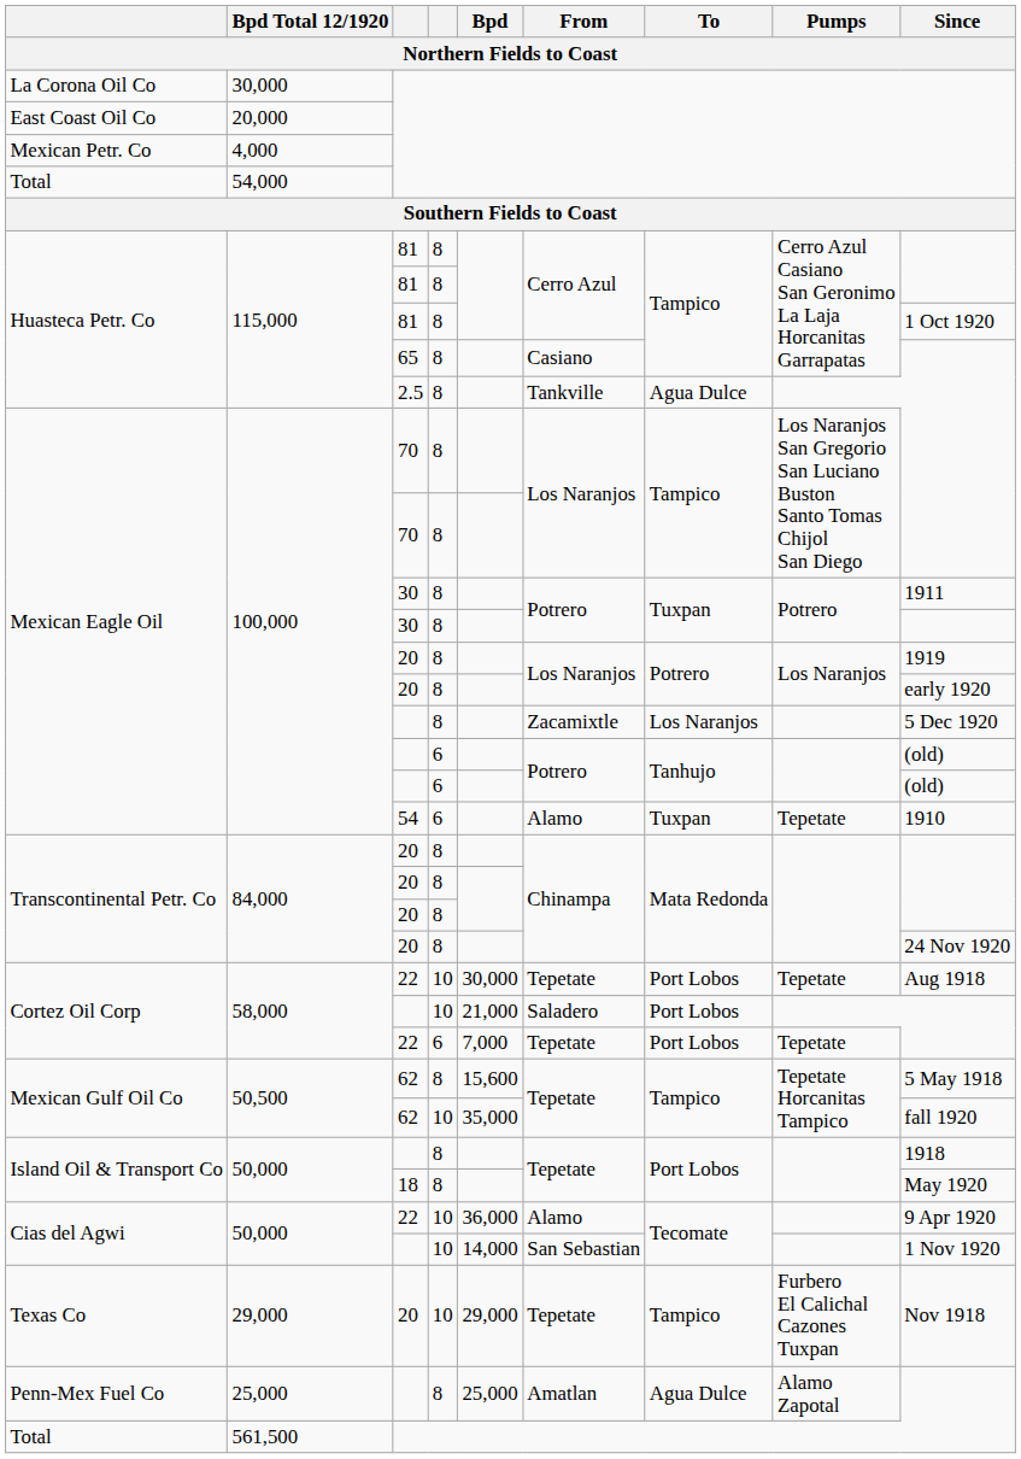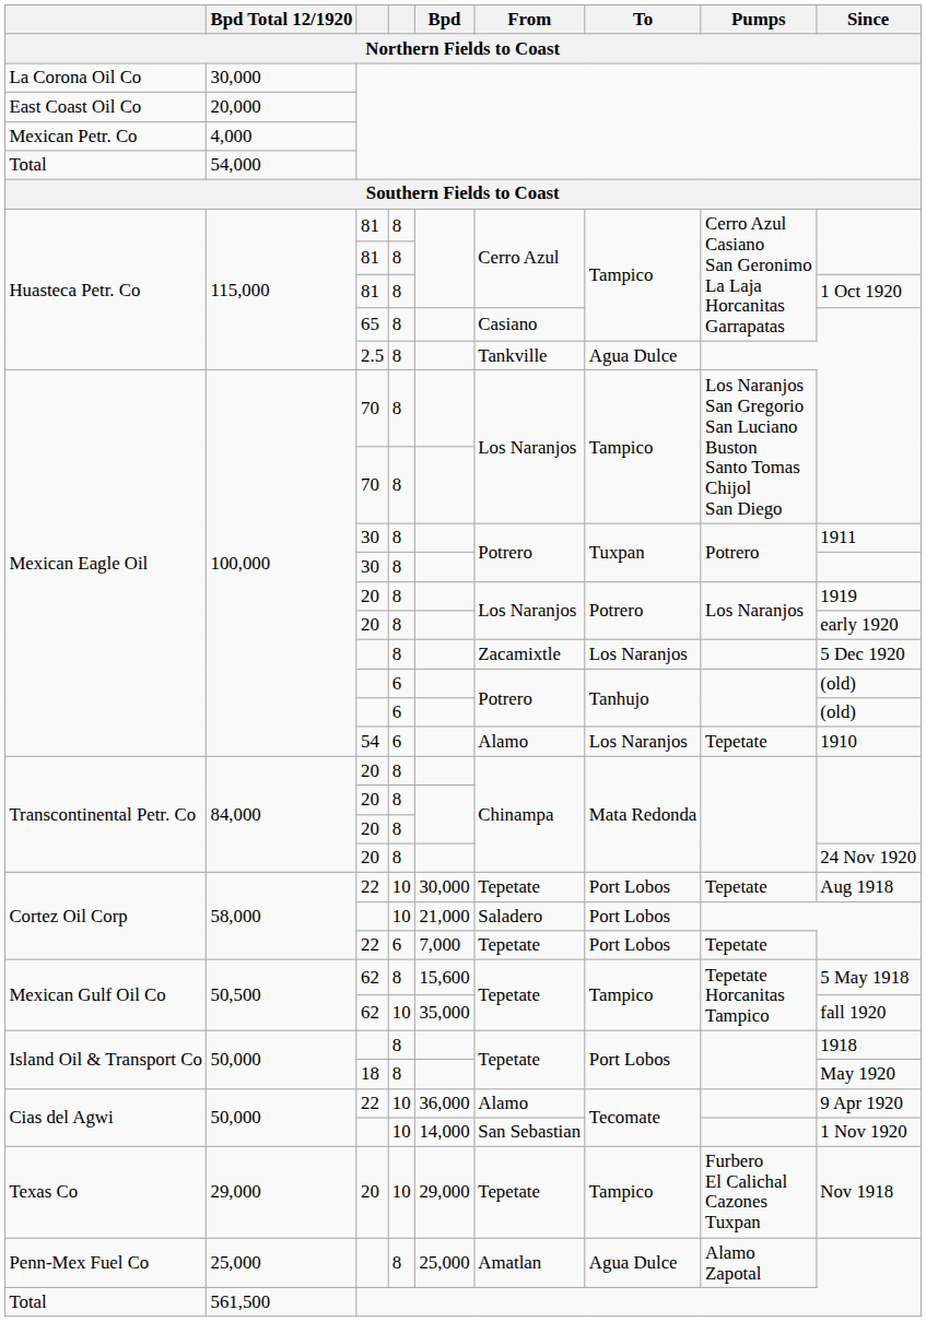Mexican Eagle Oil / 54 | To: Tuxpan -> Los Naranjos
